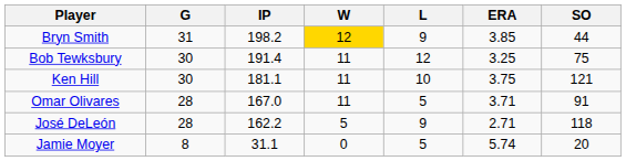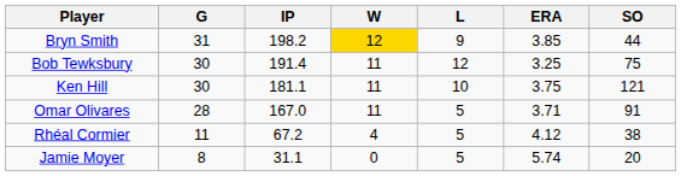- row: José DeLeón | 28 | 162.2 | 5 | 9 | 2.71 | 118
+ row: Rhéal Cormier | 11 | 67.2 | 4 | 5 | 4.12 | 38
